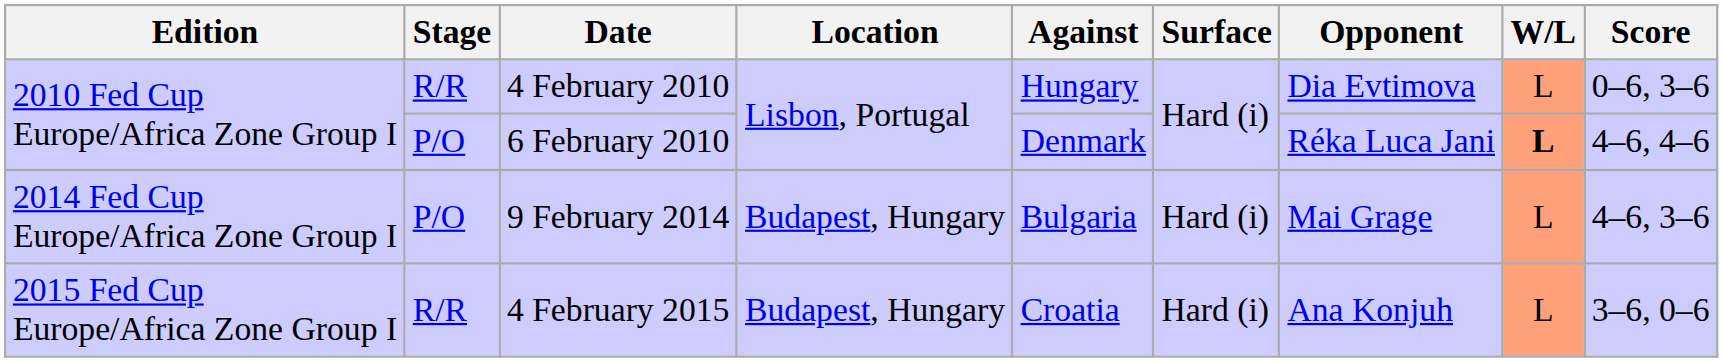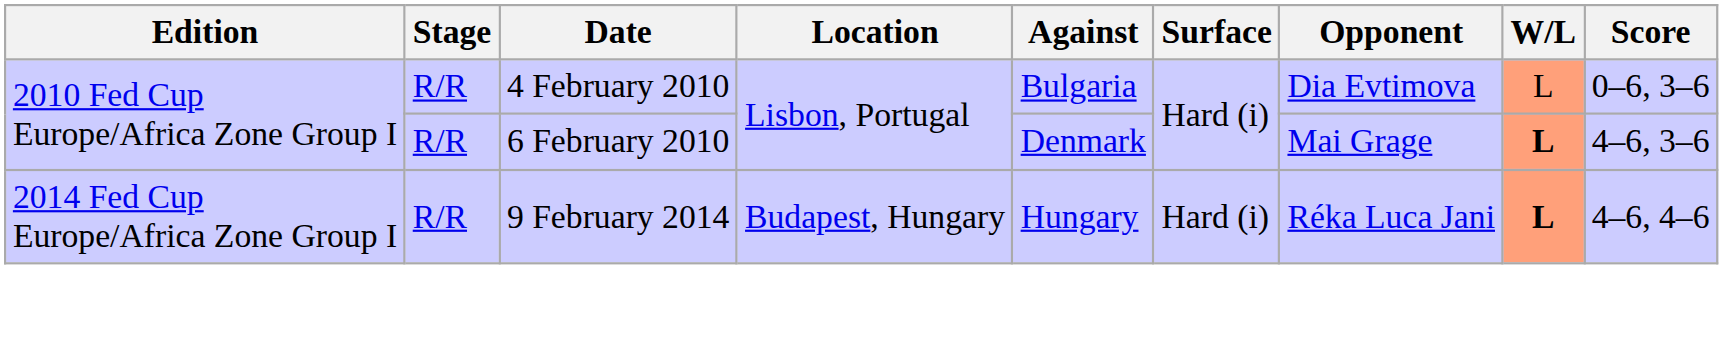4 February 2010 | Against: Hungary -> Bulgaria
6 February 2010 | Stage: P/O -> R/R
6 February 2010 | Opponent: Réka Luca Jani -> Mai Grage
6 February 2010 | Score: 4–6, 4–6 -> 4–6, 3–6
9 February 2014 | Stage: P/O -> R/R
9 February 2014 | Against: Bulgaria -> Hungary
9 February 2014 | Opponent: Mai Grage -> Réka Luca Jani
9 February 2014 | W/L: normal -> bold
9 February 2014 | Score: 4–6, 3–6 -> 4–6, 4–6
- row: 2015 Fed Cup Europe/Africa Zone Group I | R/R | 4 February 2015 | Budapest, Hungary | Croatia | Hard (i) | Ana Konjuh | L | 3–6, 0–6
